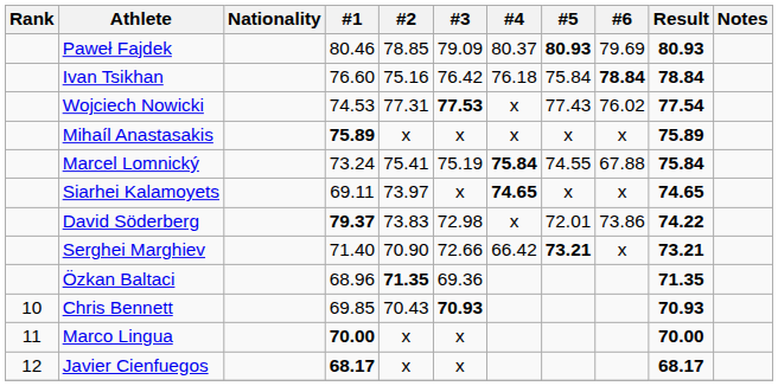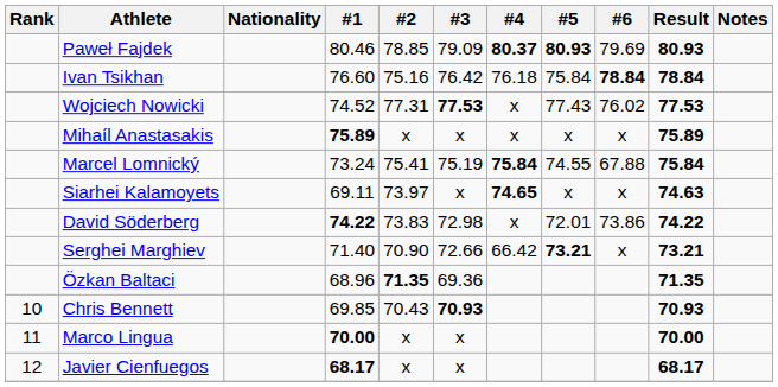Paweł Fajdek | #4: normal -> bold
Wojciech Nowicki | #1: 74.53 -> 74.52
Wojciech Nowicki | Result: 77.54 -> 77.53
Siarhei Kalamoyets | Result: 74.65 -> 74.63
David Söderberg | #1: 79.37 -> 74.22
